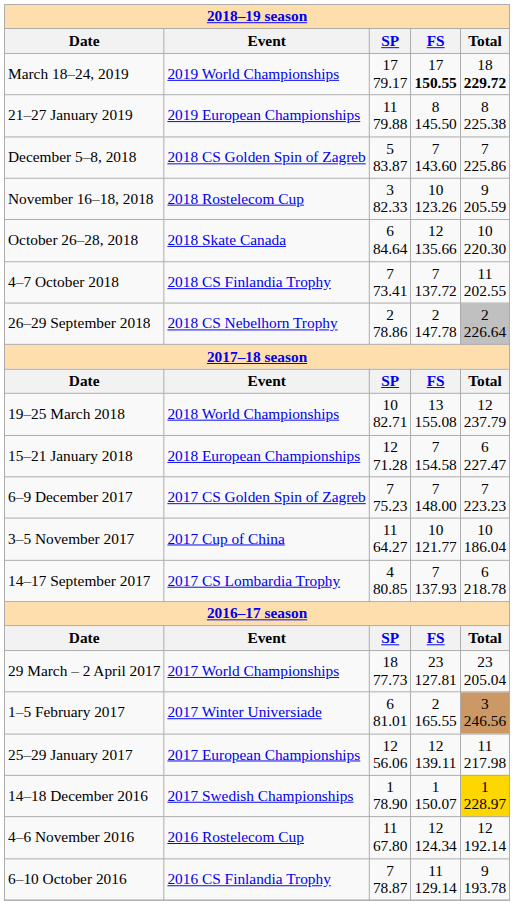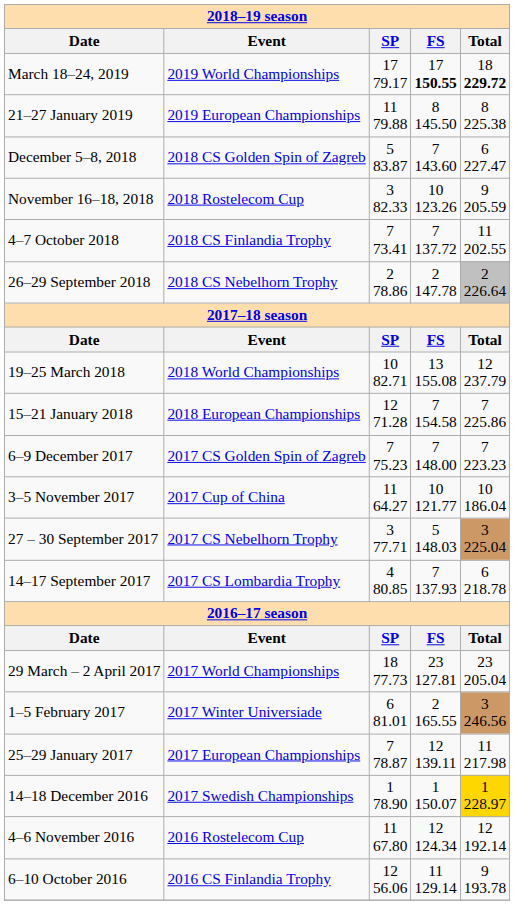December 5–8, 2018 | column 5: 7 225.86 -> 6 227.47
- row: October 26–28, 2018 | 2018 Skate Canada | 6 84.64 | 12 135.66 | 10 220.30
15–21 January 2018 | column 5: 6 227.47 -> 7 225.86
+ row: 27 – 30 September 2017 | 2017 CS Nebelhorn Trophy | 3 77.71 | 5 148.03 | 3 225.04
25–29 January 2017 | column 3: 12 56.06 -> 7 78.87
6–10 October 2016 | column 3: 7 78.87 -> 12 56.06
